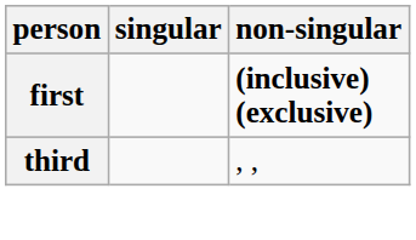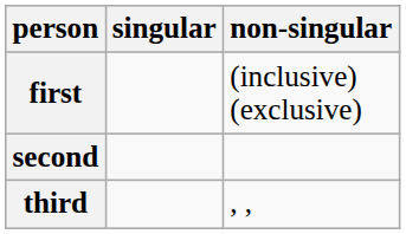first | non-singular: bold -> normal
+ row: second
